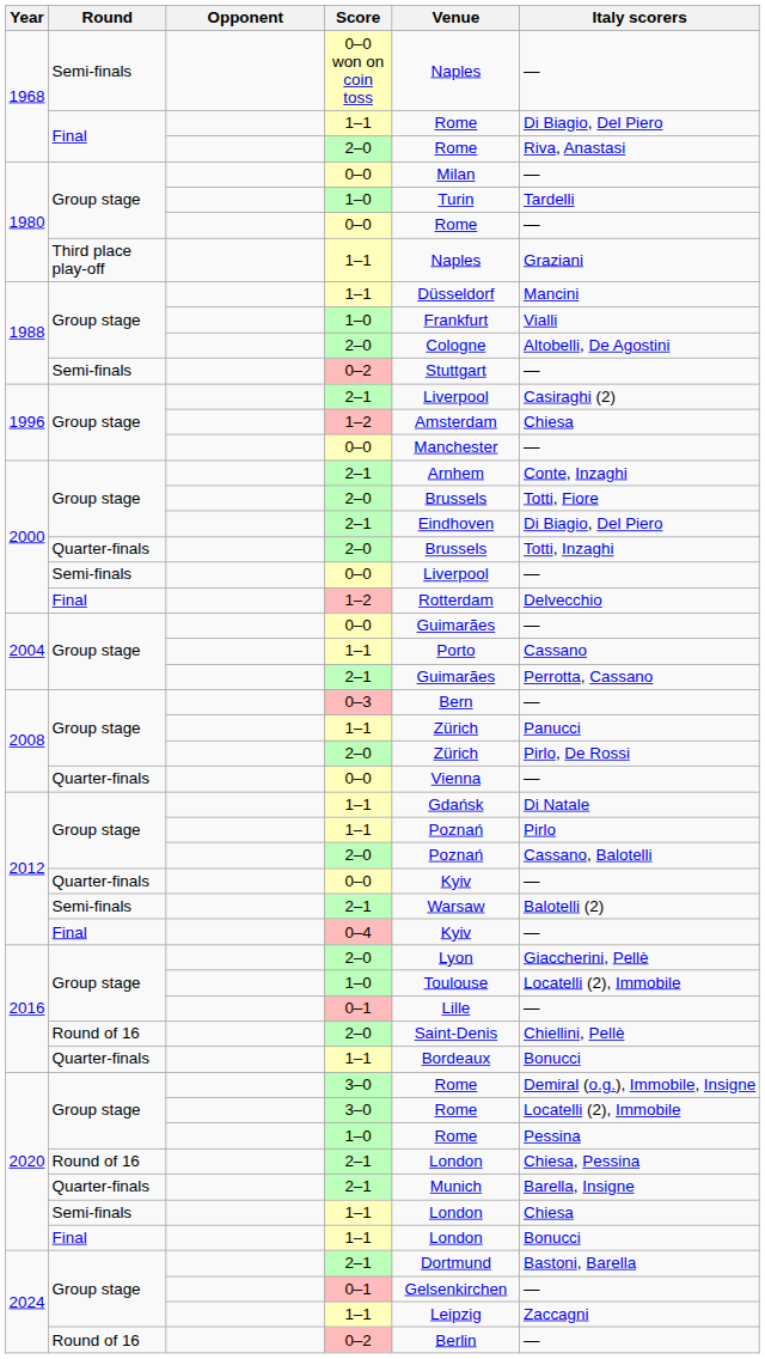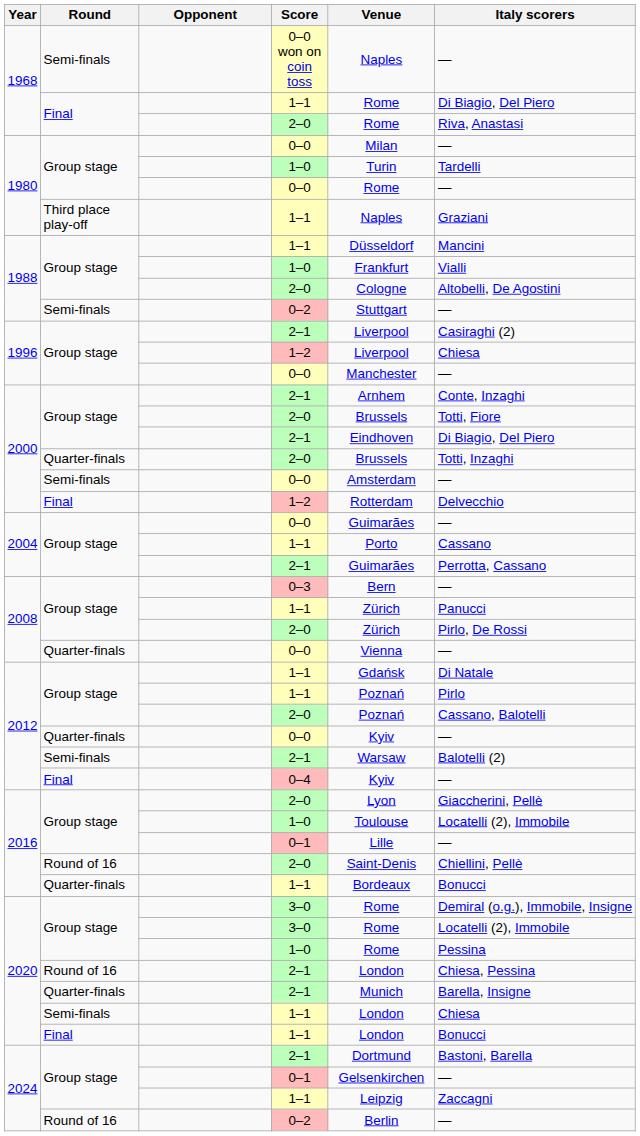1996 / 1–2 | Venue: Amsterdam -> Liverpool
2000 / 0–0 | Venue: Liverpool -> Amsterdam
